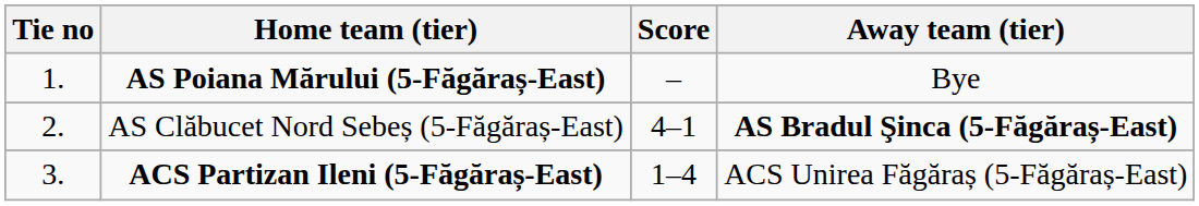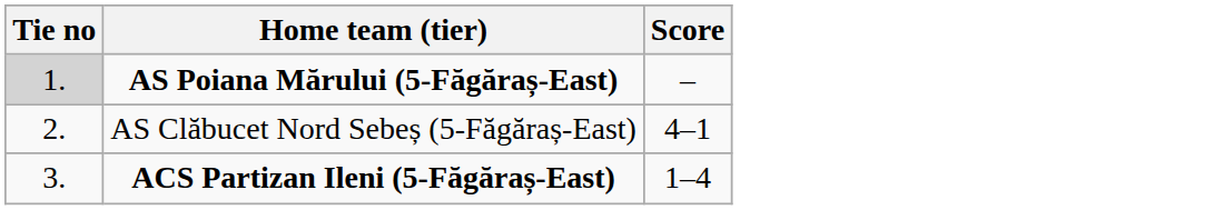- column: Away team (tier) | Bye | AS Bradul Şinca (5-Făgăraș-East) | ACS Unirea Făgăraș (5-Făgăraș-East)
AS Poiana Mărului (5-Făgăraș-East) | Tie no: no background -> lightgrey background
